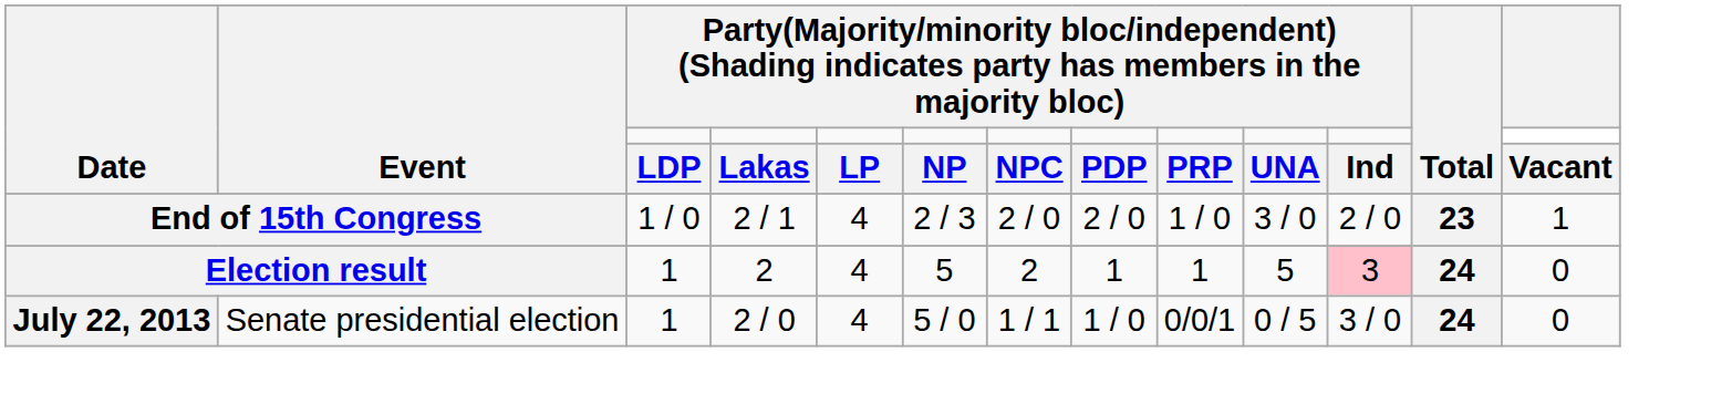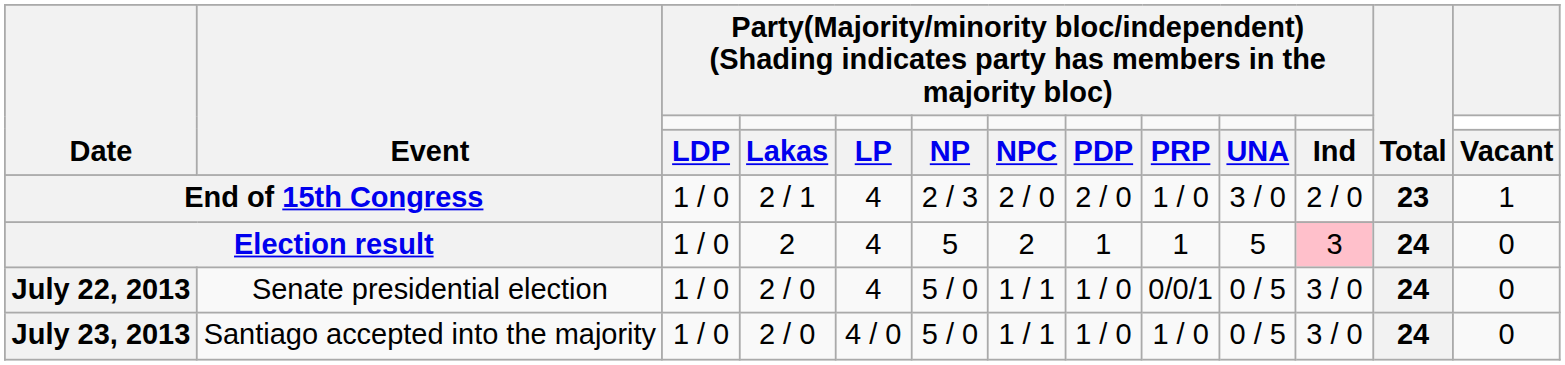Election result | column 3: 1 -> 1 / 0
July 22, 2013 | column 3: 1 -> 1 / 0
+ row: July 23, 2013 | Santiago accepted into the majority | 1 / 0 | 2 / 0 | 4 / 0 | 5 / 0 | 1 / 1 | 1 / 0 | 1 / 0 | 0 / 5 | 3 / 0 | 24 | 0
